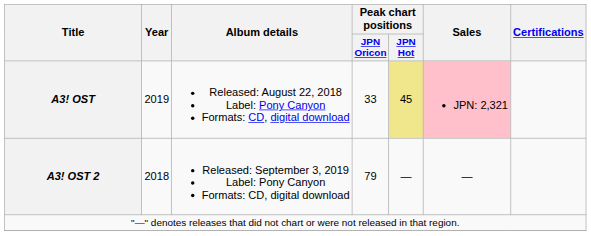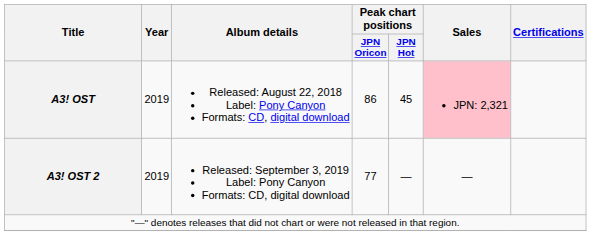A3! OST | Peak chart positions / JPN Oricon: 33 -> 86
A3! OST | Peak chart positions / JPN Hot: khaki background -> no background
A3! OST 2 | Year: 2018 -> 2019
A3! OST 2 | Peak chart positions / JPN Oricon: 79 -> 77
